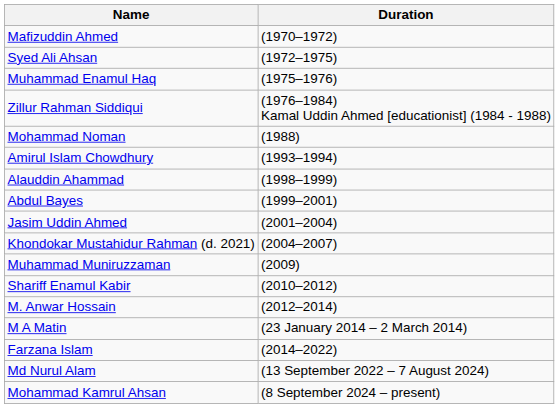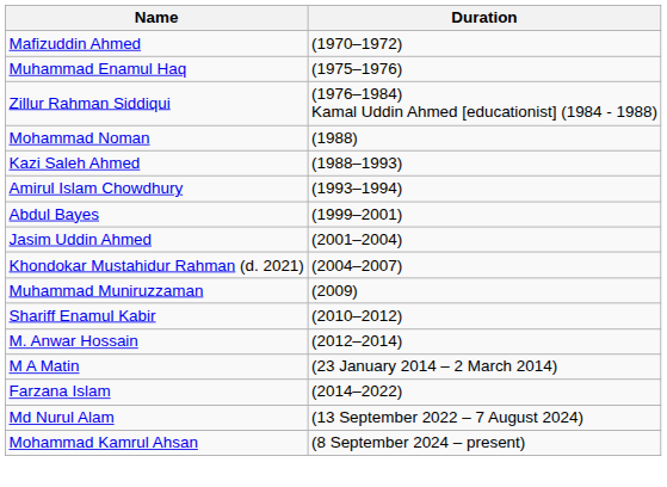- row: Syed Ali Ahsan | (1972–1975)
+ row: Kazi Saleh Ahmed | (1988–1993)
- row: Alauddin Ahammad | (1998–1999)
